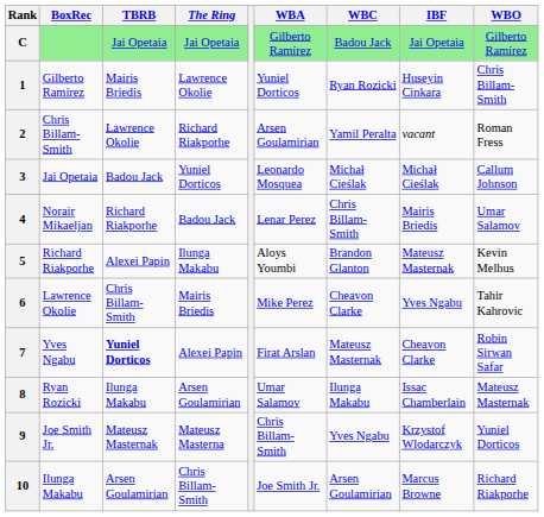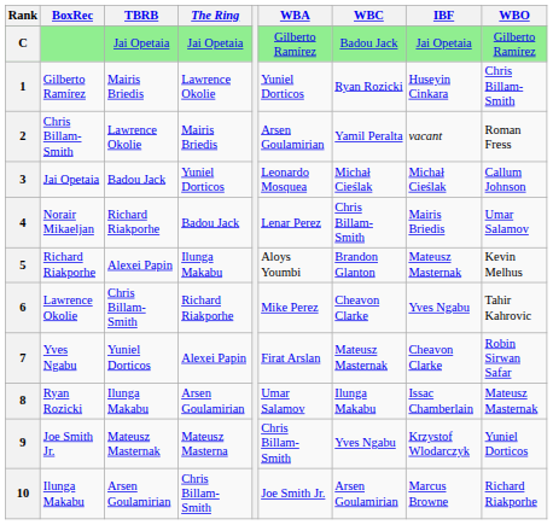2 | The Ring: Richard Riakporhe -> Mairis Briedis
6 | The Ring: Mairis Briedis -> Richard Riakporhe
7 | TBRB: bold -> normal
